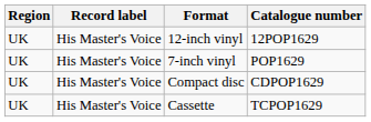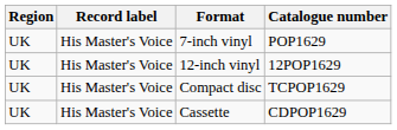rows swapped: 7-inch vinyl <-> 12-inch vinyl
Compact disc | Catalogue number: CDPOP1629 -> TCPOP1629
Cassette | Catalogue number: TCPOP1629 -> CDPOP1629
